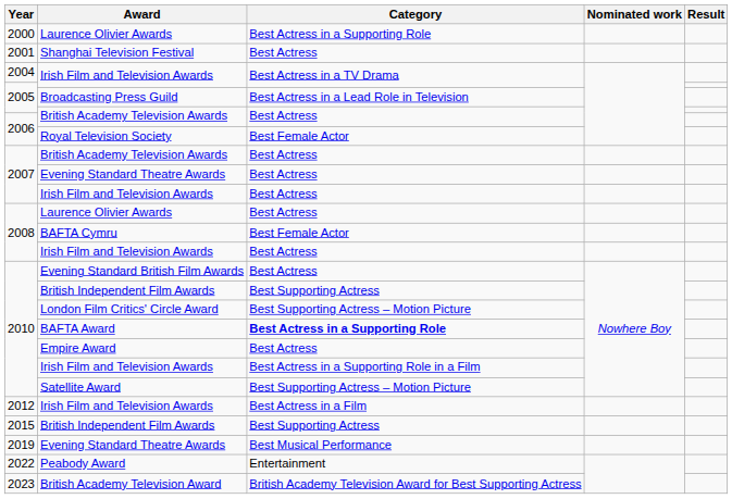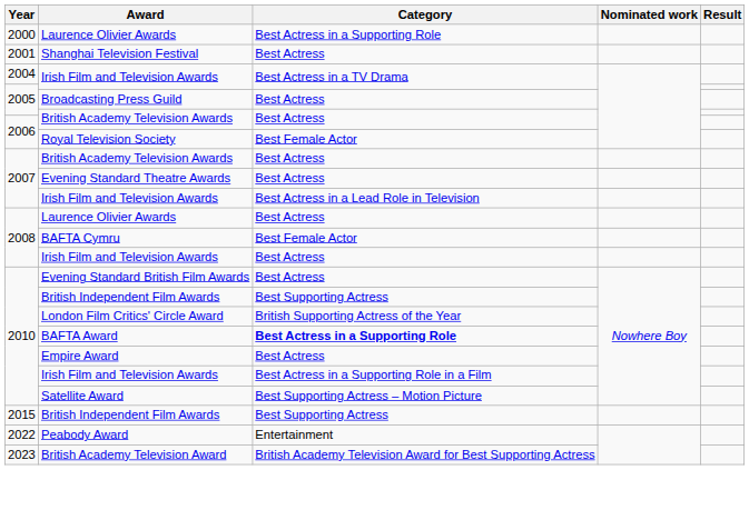Broadcasting Press Guild | Category: Best Actress in a Lead Role in Television -> Best Actress
2007 / Irish Film and Television Awards | Category: Best Actress -> Best Actress in a Lead Role in Television
London Film Critics' Circle Award | Category: Best Supporting Actress – Motion Picture -> British Supporting Actress of the Year
- row: 2012 | Irish Film and Television Awards | Best Actress in a Film
- row: 2019 | Evening Standard Theatre Awards | Best Musical Performance
